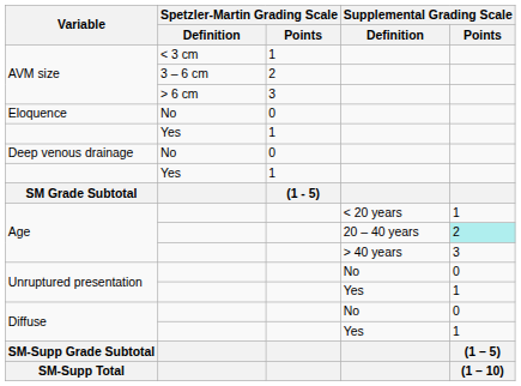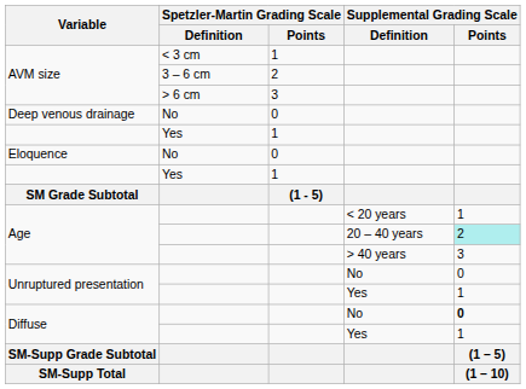rows swapped: Deep venous drainage <-> Eloquence
Diffuse / No | Supplemental Grading Scale / Points: normal -> bold
